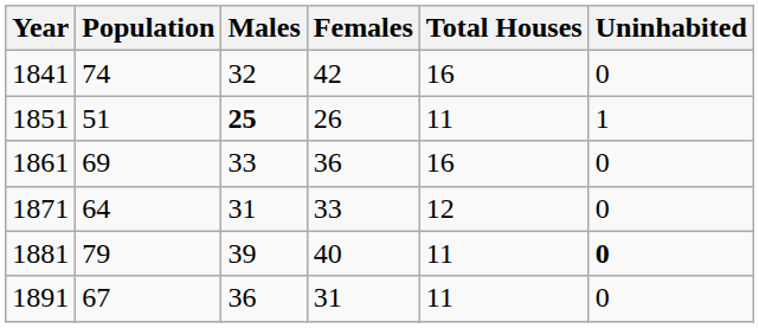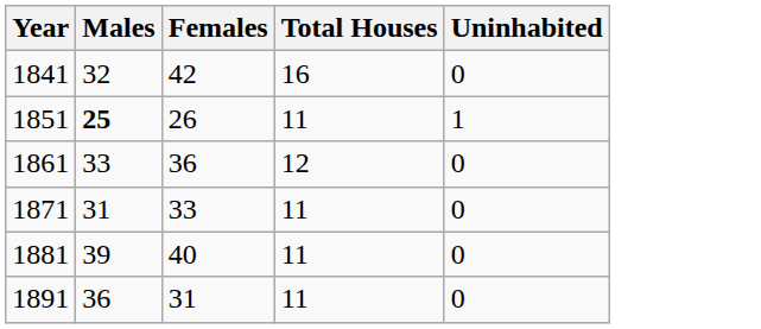- column: Population | 74 | 51 | 69 | 64 | 79 | 67
1861 | Total Houses: 16 -> 12
1871 | Total Houses: 12 -> 11
1881 | Uninhabited: bold -> normal
